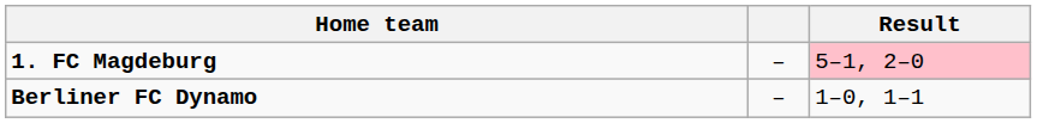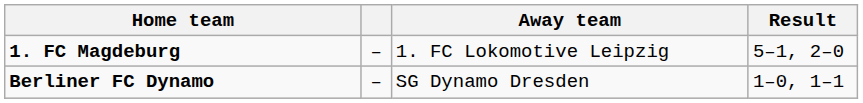+ column: Away team | 1. FC Lokomotive Leipzig | SG Dynamo Dresden
1. FC Magdeburg | Result: pink background -> no background
